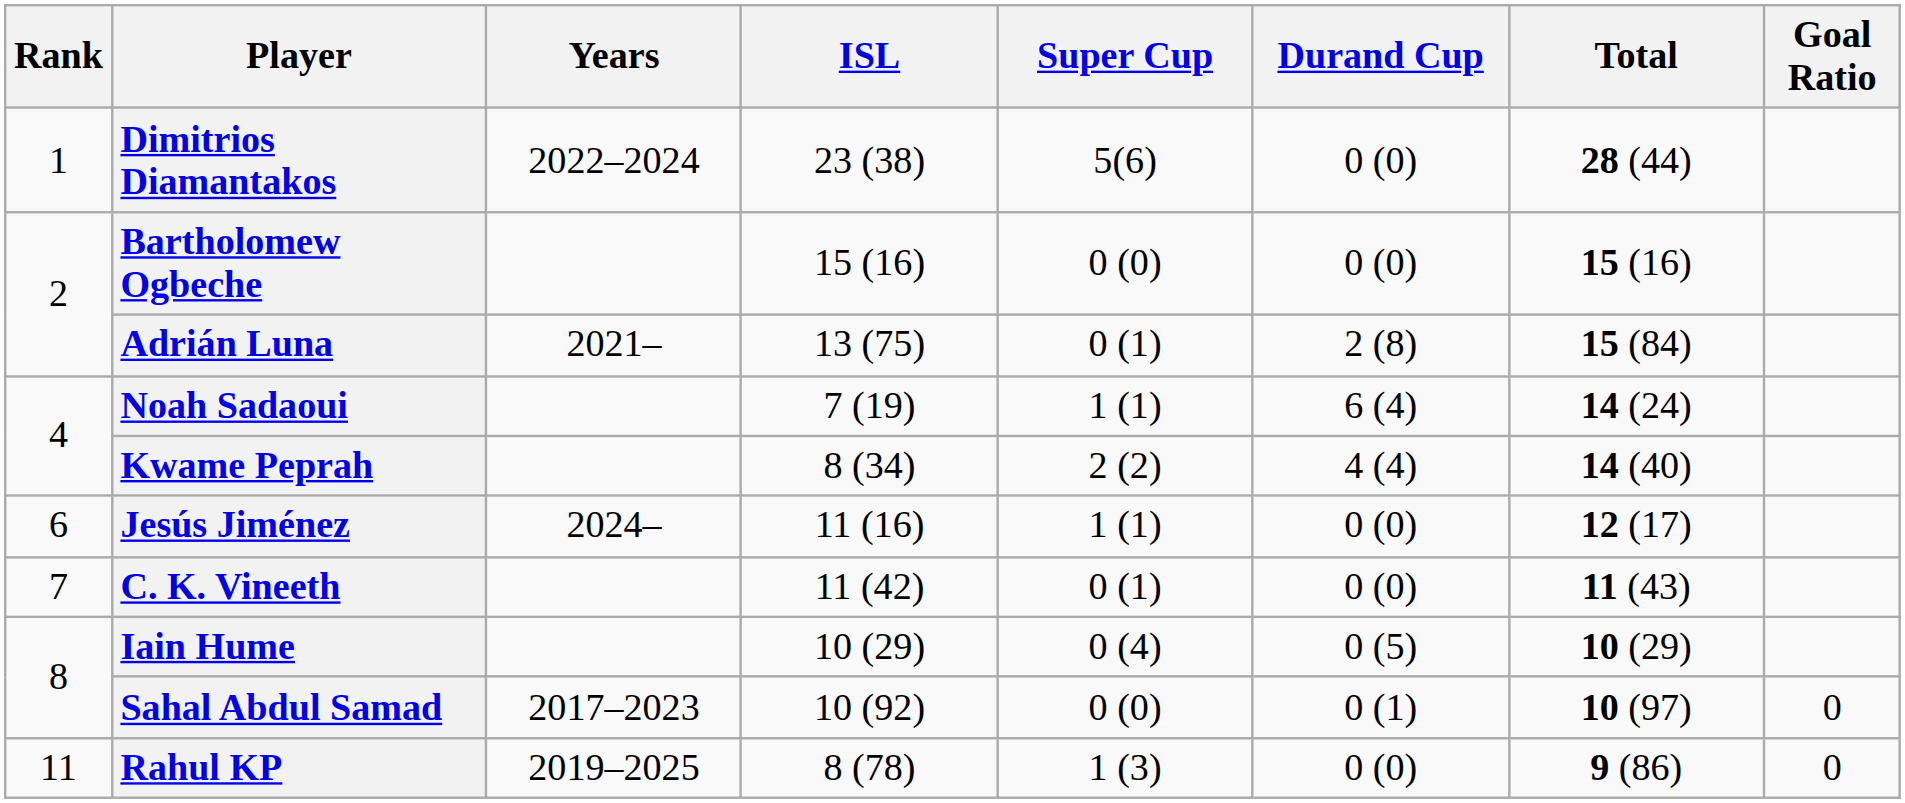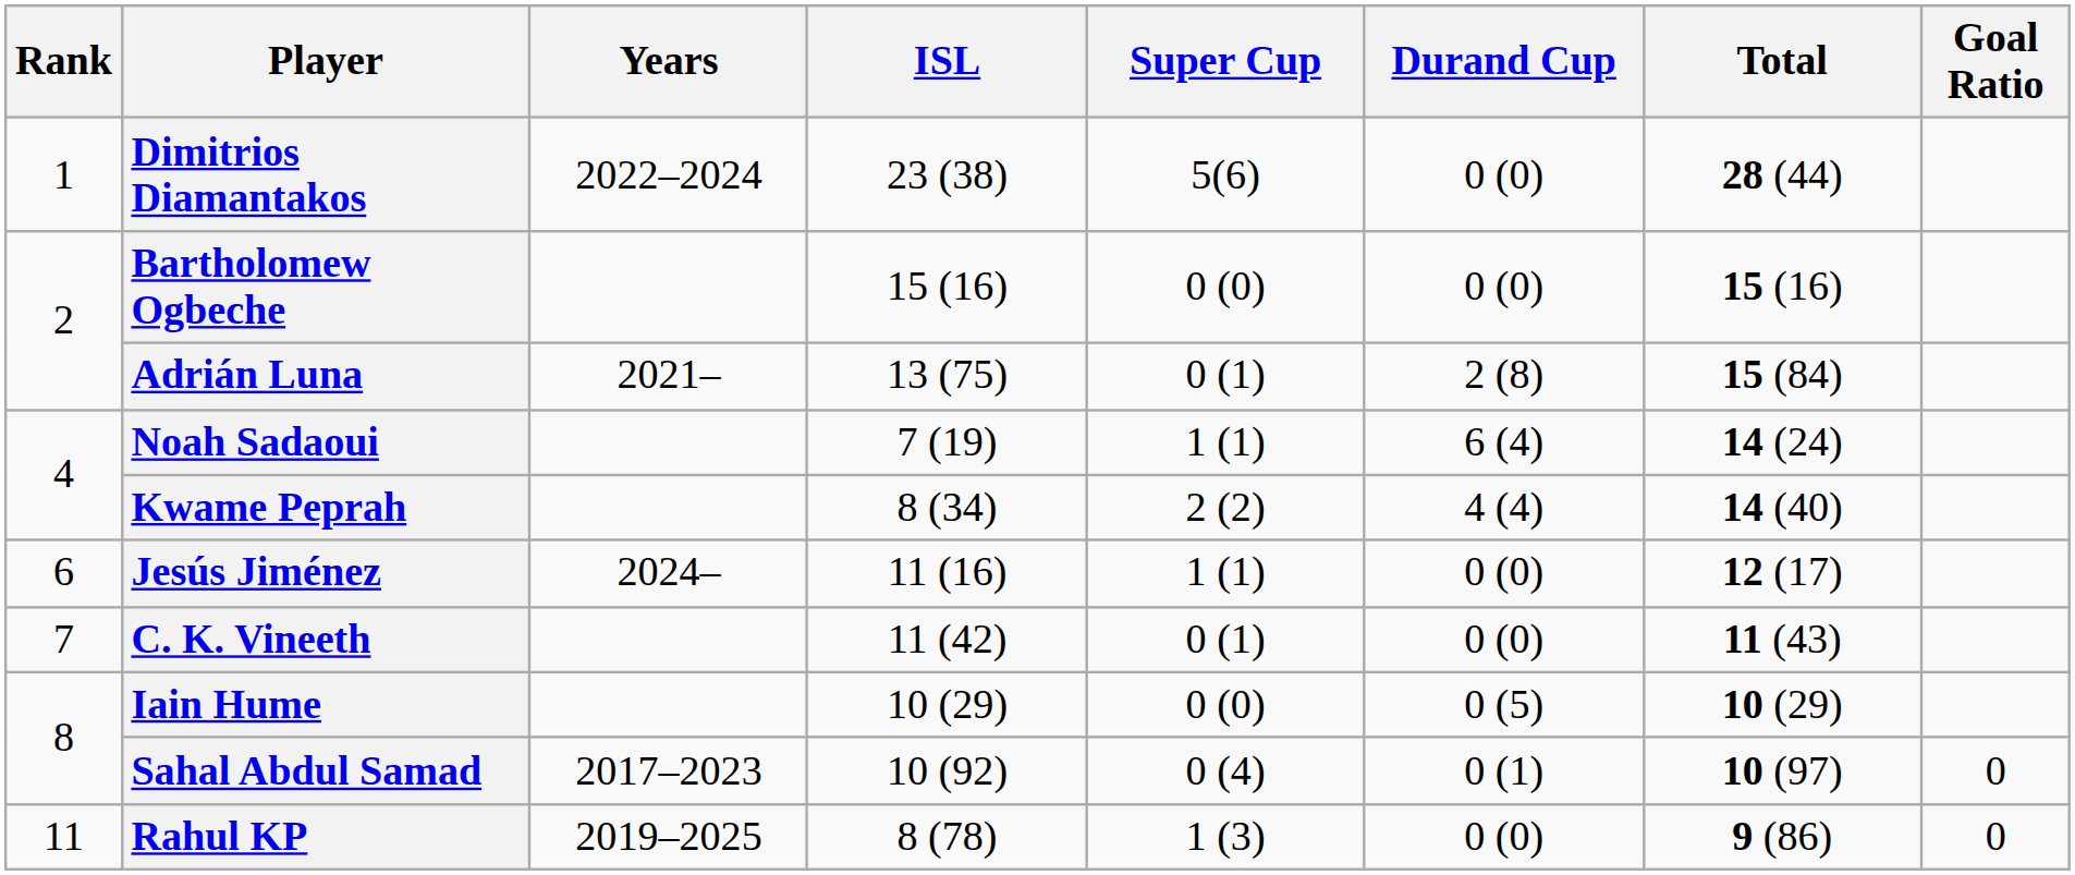Iain Hume | Super Cup: 0 (4) -> 0 (0)
Sahal Abdul Samad | Super Cup: 0 (0) -> 0 (4)
